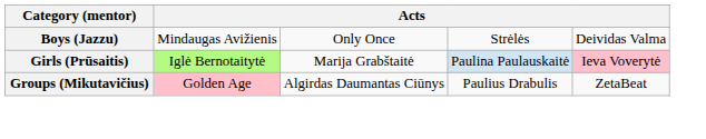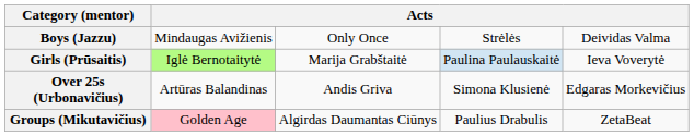Girls (Prūsaitis) | column 5: pink background -> no background
+ row: Over 25s (Urbonavičius) | Artūras Balandinas | Andis Griva | Simona Klusienė | Edgaras Morkevičius
